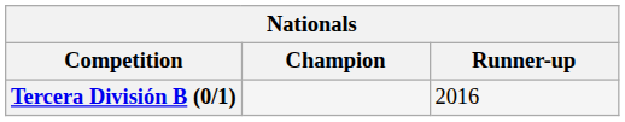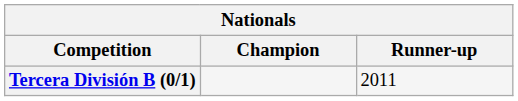Tercera División B (0/1) | Runner-up: 2016 -> 2011
